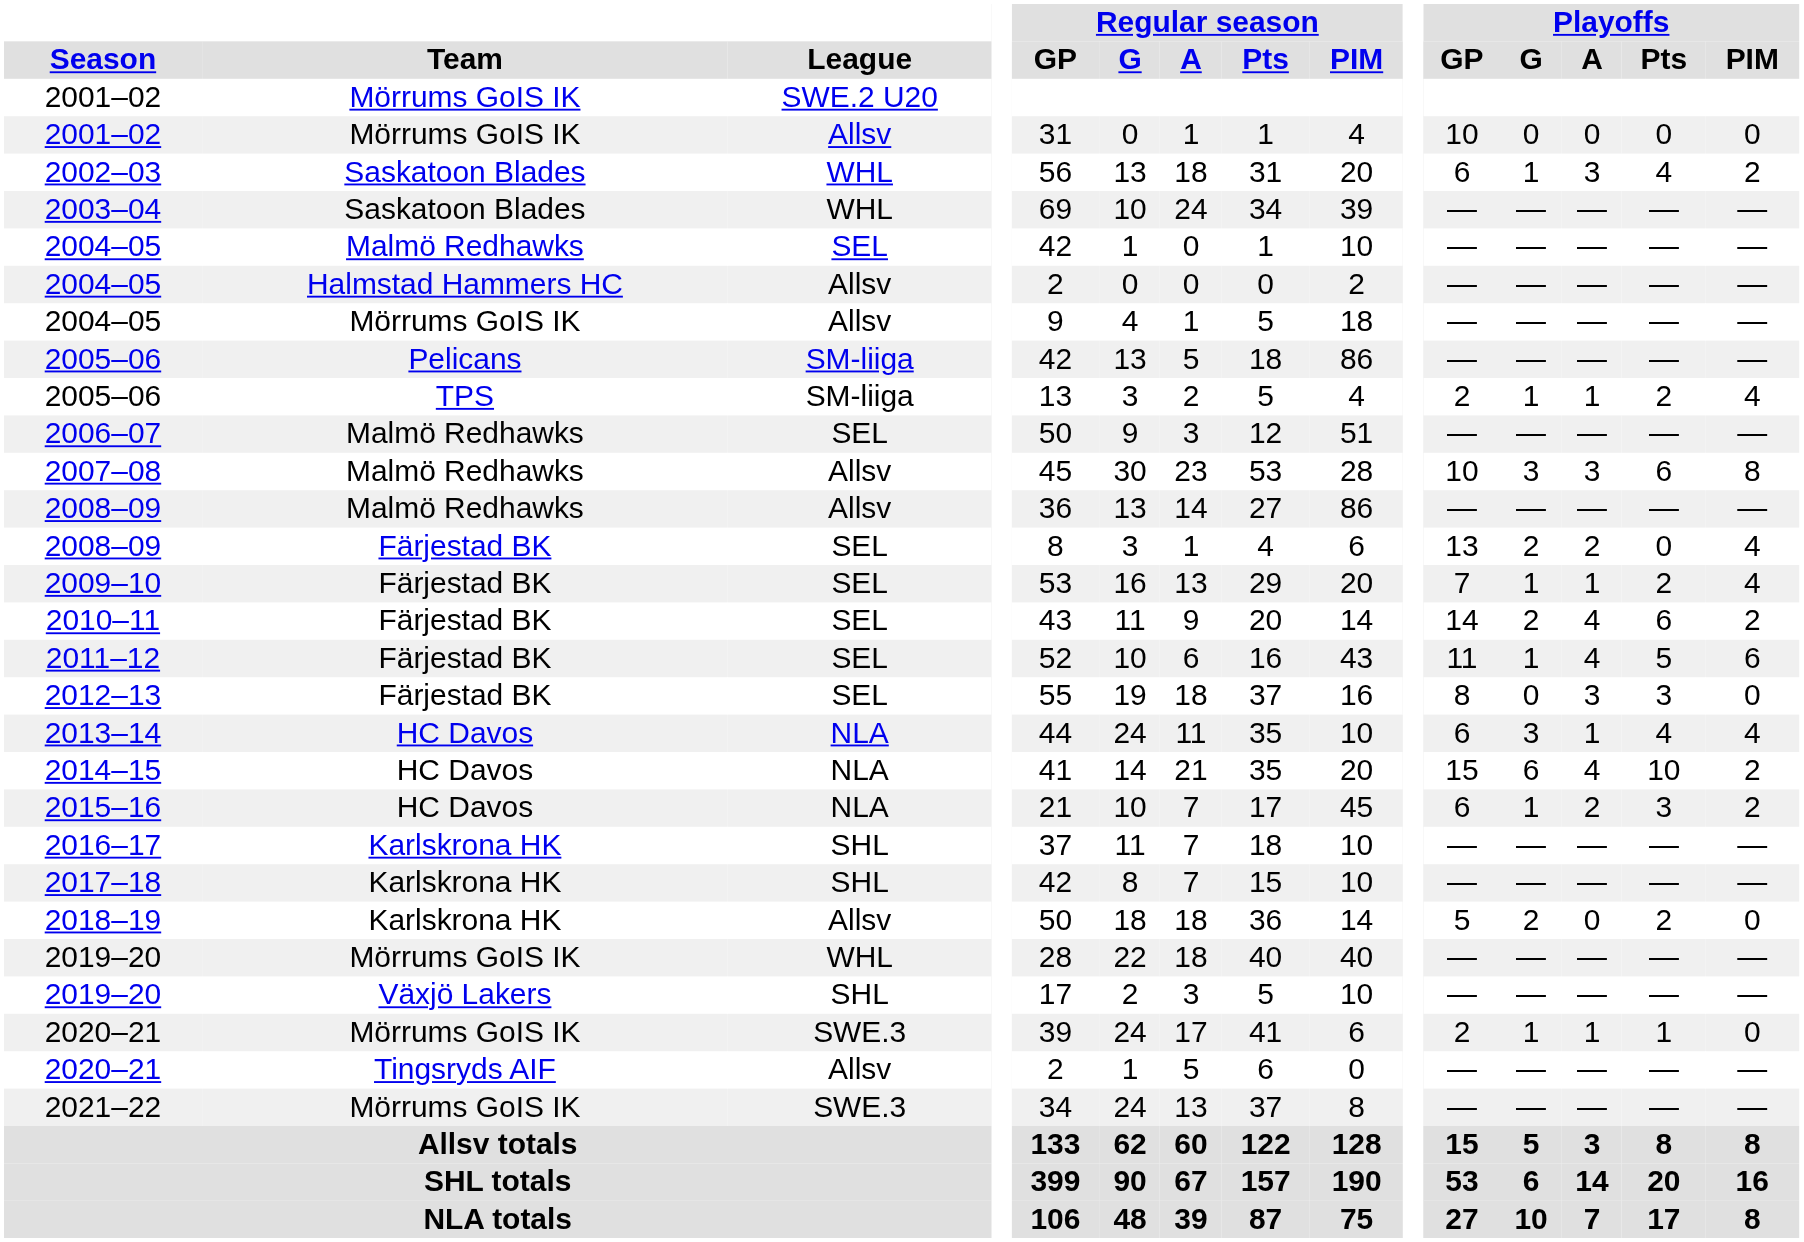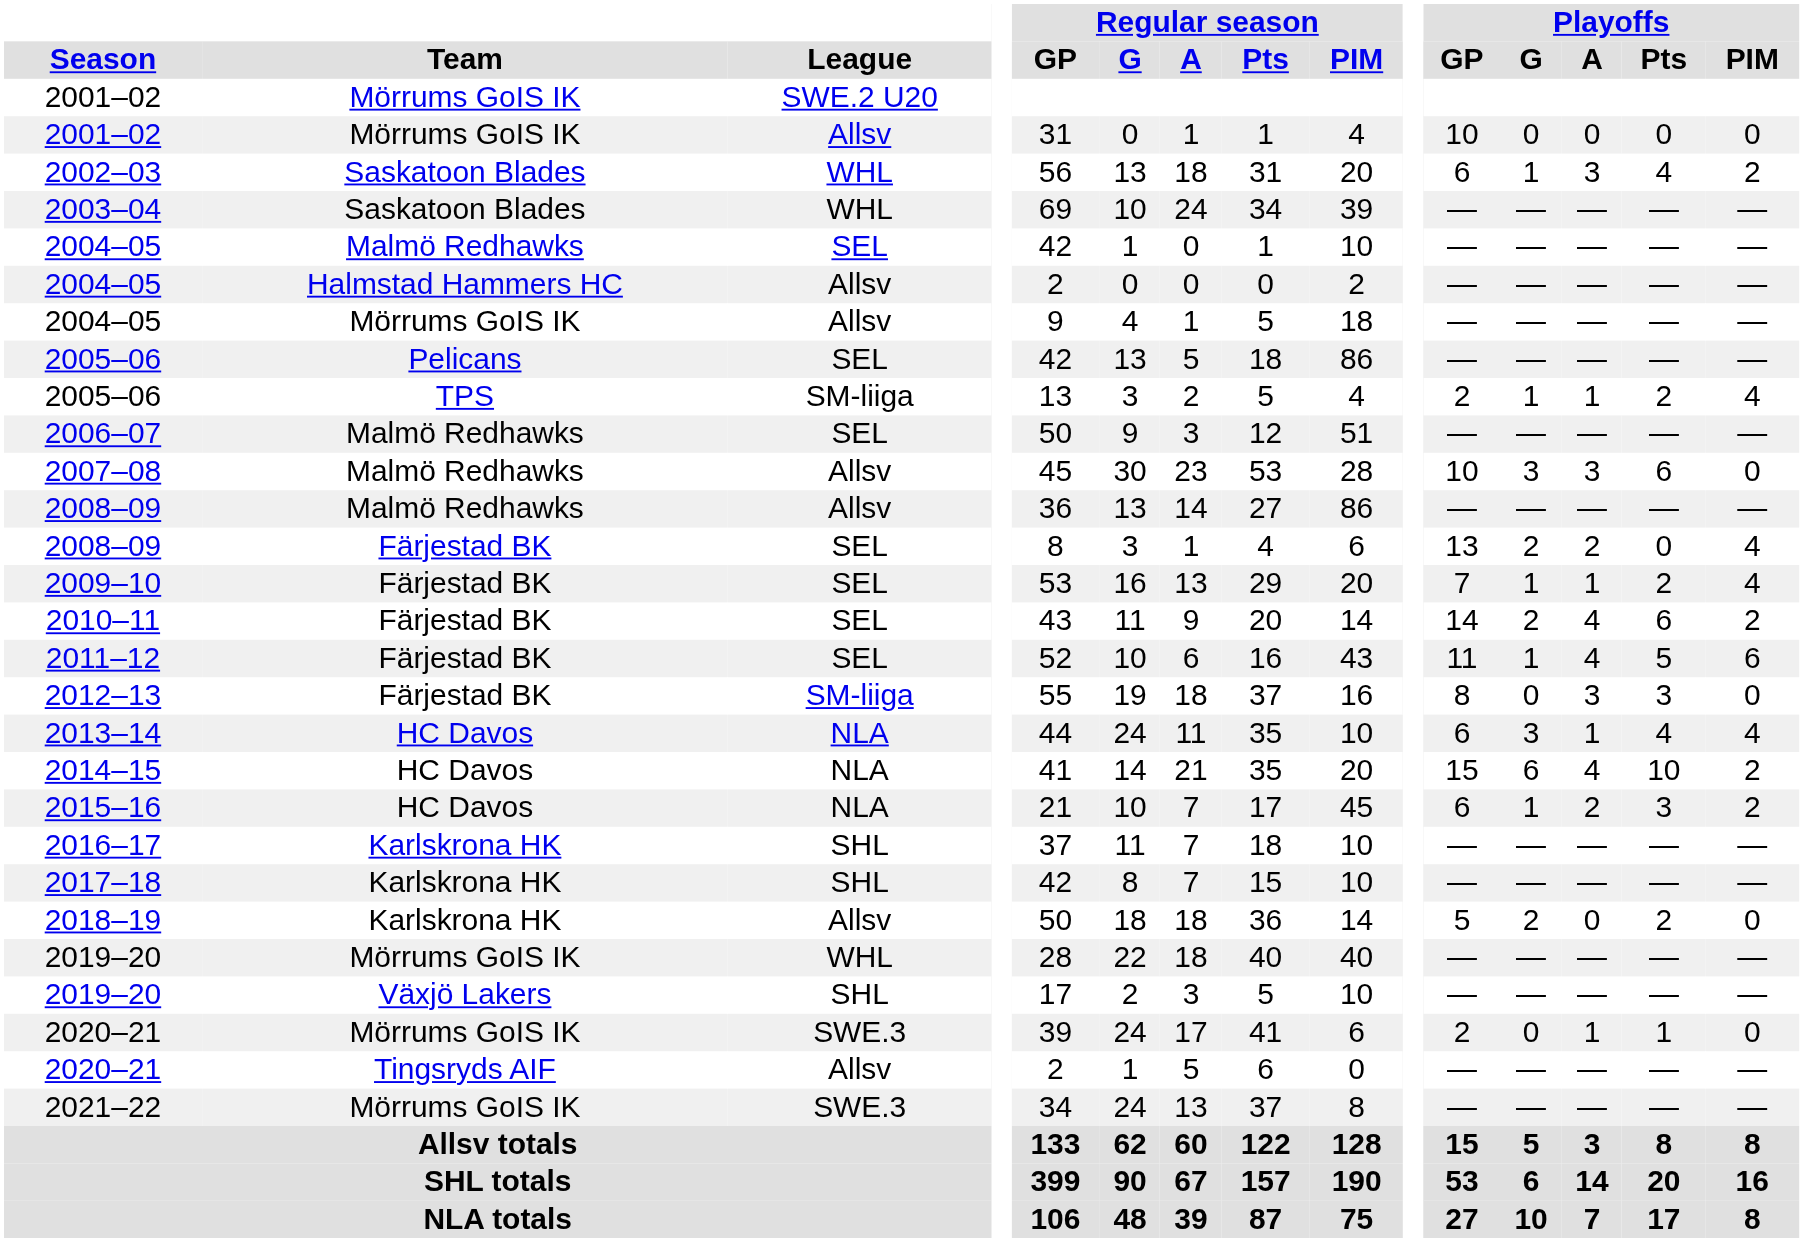2005–06 / Pelicans | League: SM-liiga -> SEL
2007–08 | Playoffs / PIM: 8 -> 0
2012–13 | League: SEL -> SM-liiga
2020–21 / Mörrums GoIS IK | Playoffs / G: 1 -> 0
